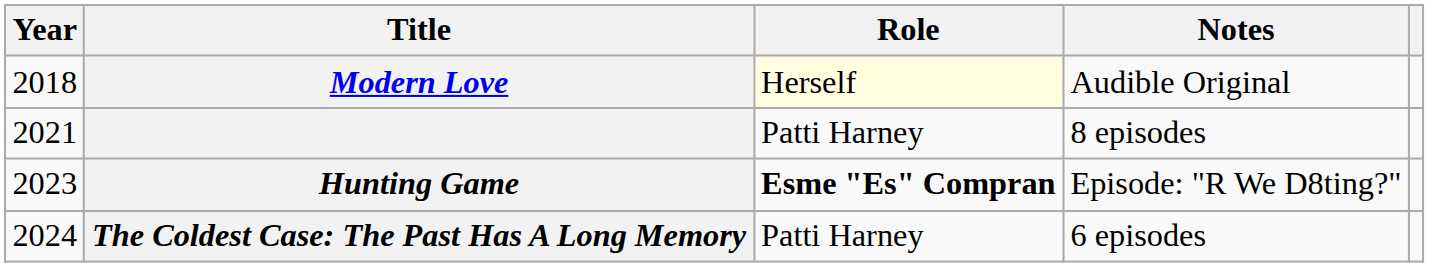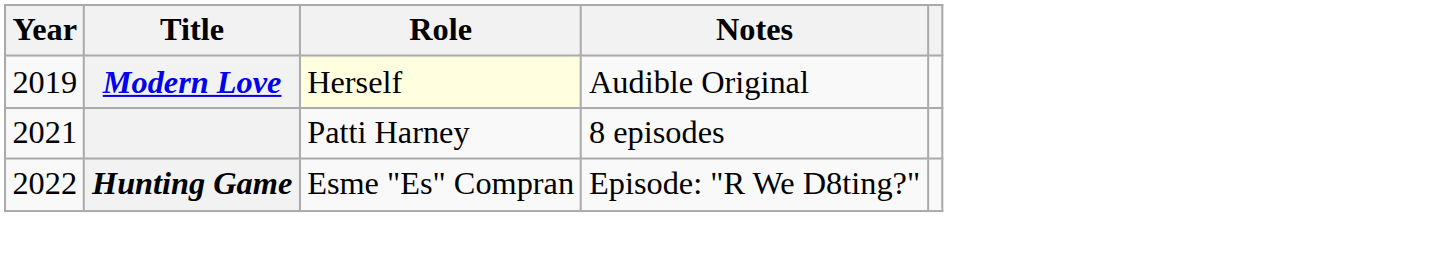Modern Love | Year: 2018 -> 2019
Hunting Game | Year: 2023 -> 2022
Hunting Game | Role: bold -> normal
- row: 2024 | The Coldest Case: The Past Has A Long Memory | Patti Harney | 6 episodes
